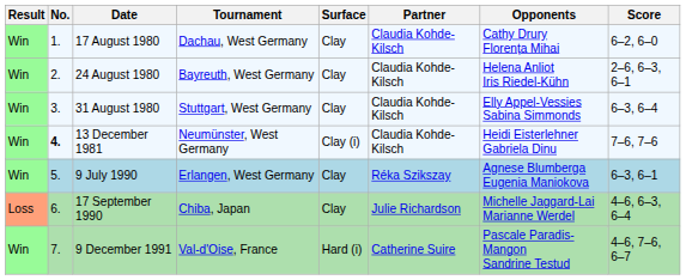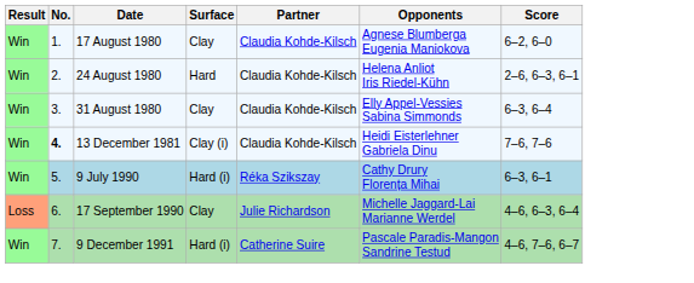- column: Tournament | Dachau, West Germany | Bayreuth, West Germany | Stuttgart, West Germany | Neumünster, West Germany | Erlangen, West Germany | Chiba, Japan | Val-d'Oise, France
17 August 1980 | Opponents: Cathy Drury Florența Mihai -> Agnese Blumberga Eugenia Maniokova
24 August 1980 | Surface: Clay -> Hard
9 July 1990 | Surface: Clay -> Hard (i)
9 July 1990 | Opponents: Agnese Blumberga Eugenia Maniokova -> Cathy Drury Florența Mihai
